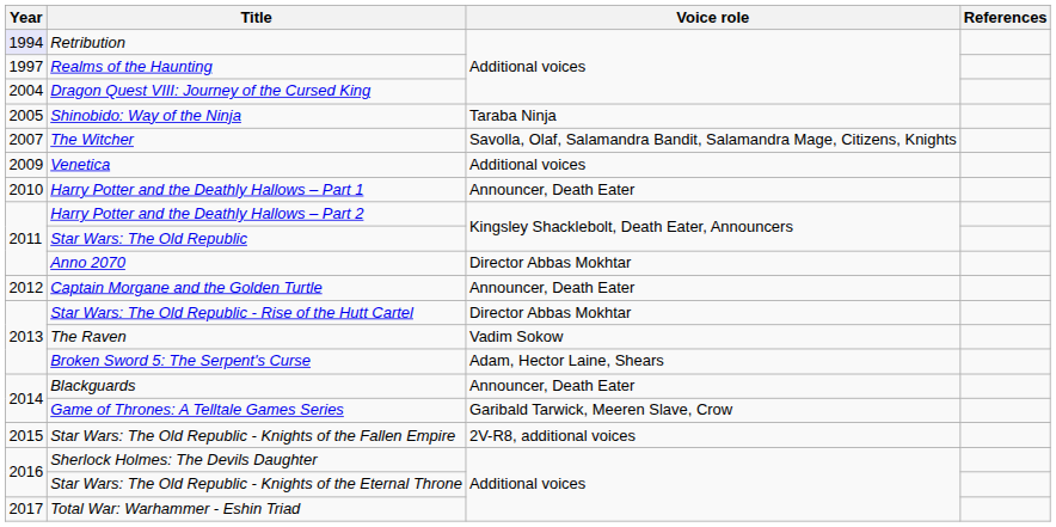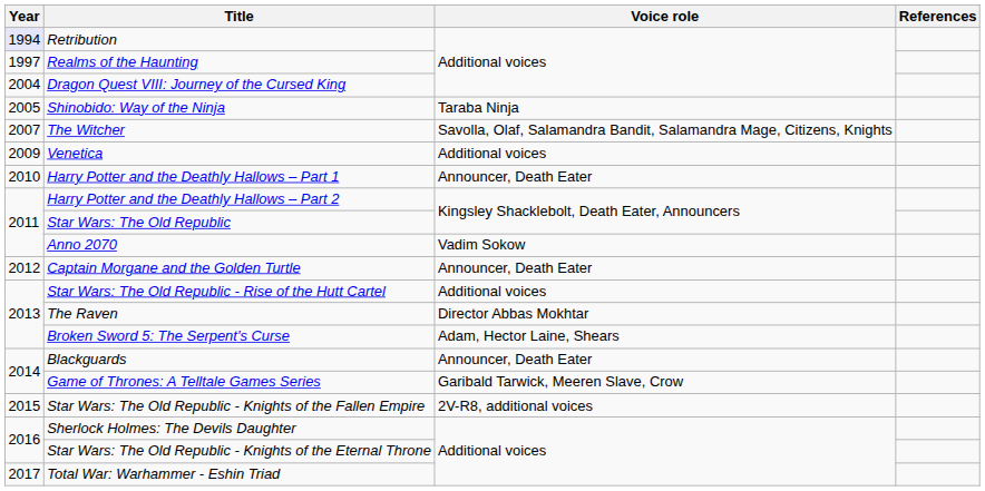Anno 2070 | Voice role: Director Abbas Mokhtar -> Vadim Sokow
Star Wars: The Old Republic - Rise of the Hutt Cartel | Voice role: Director Abbas Mokhtar -> Additional voices
The Raven | Voice role: Vadim Sokow -> Director Abbas Mokhtar
